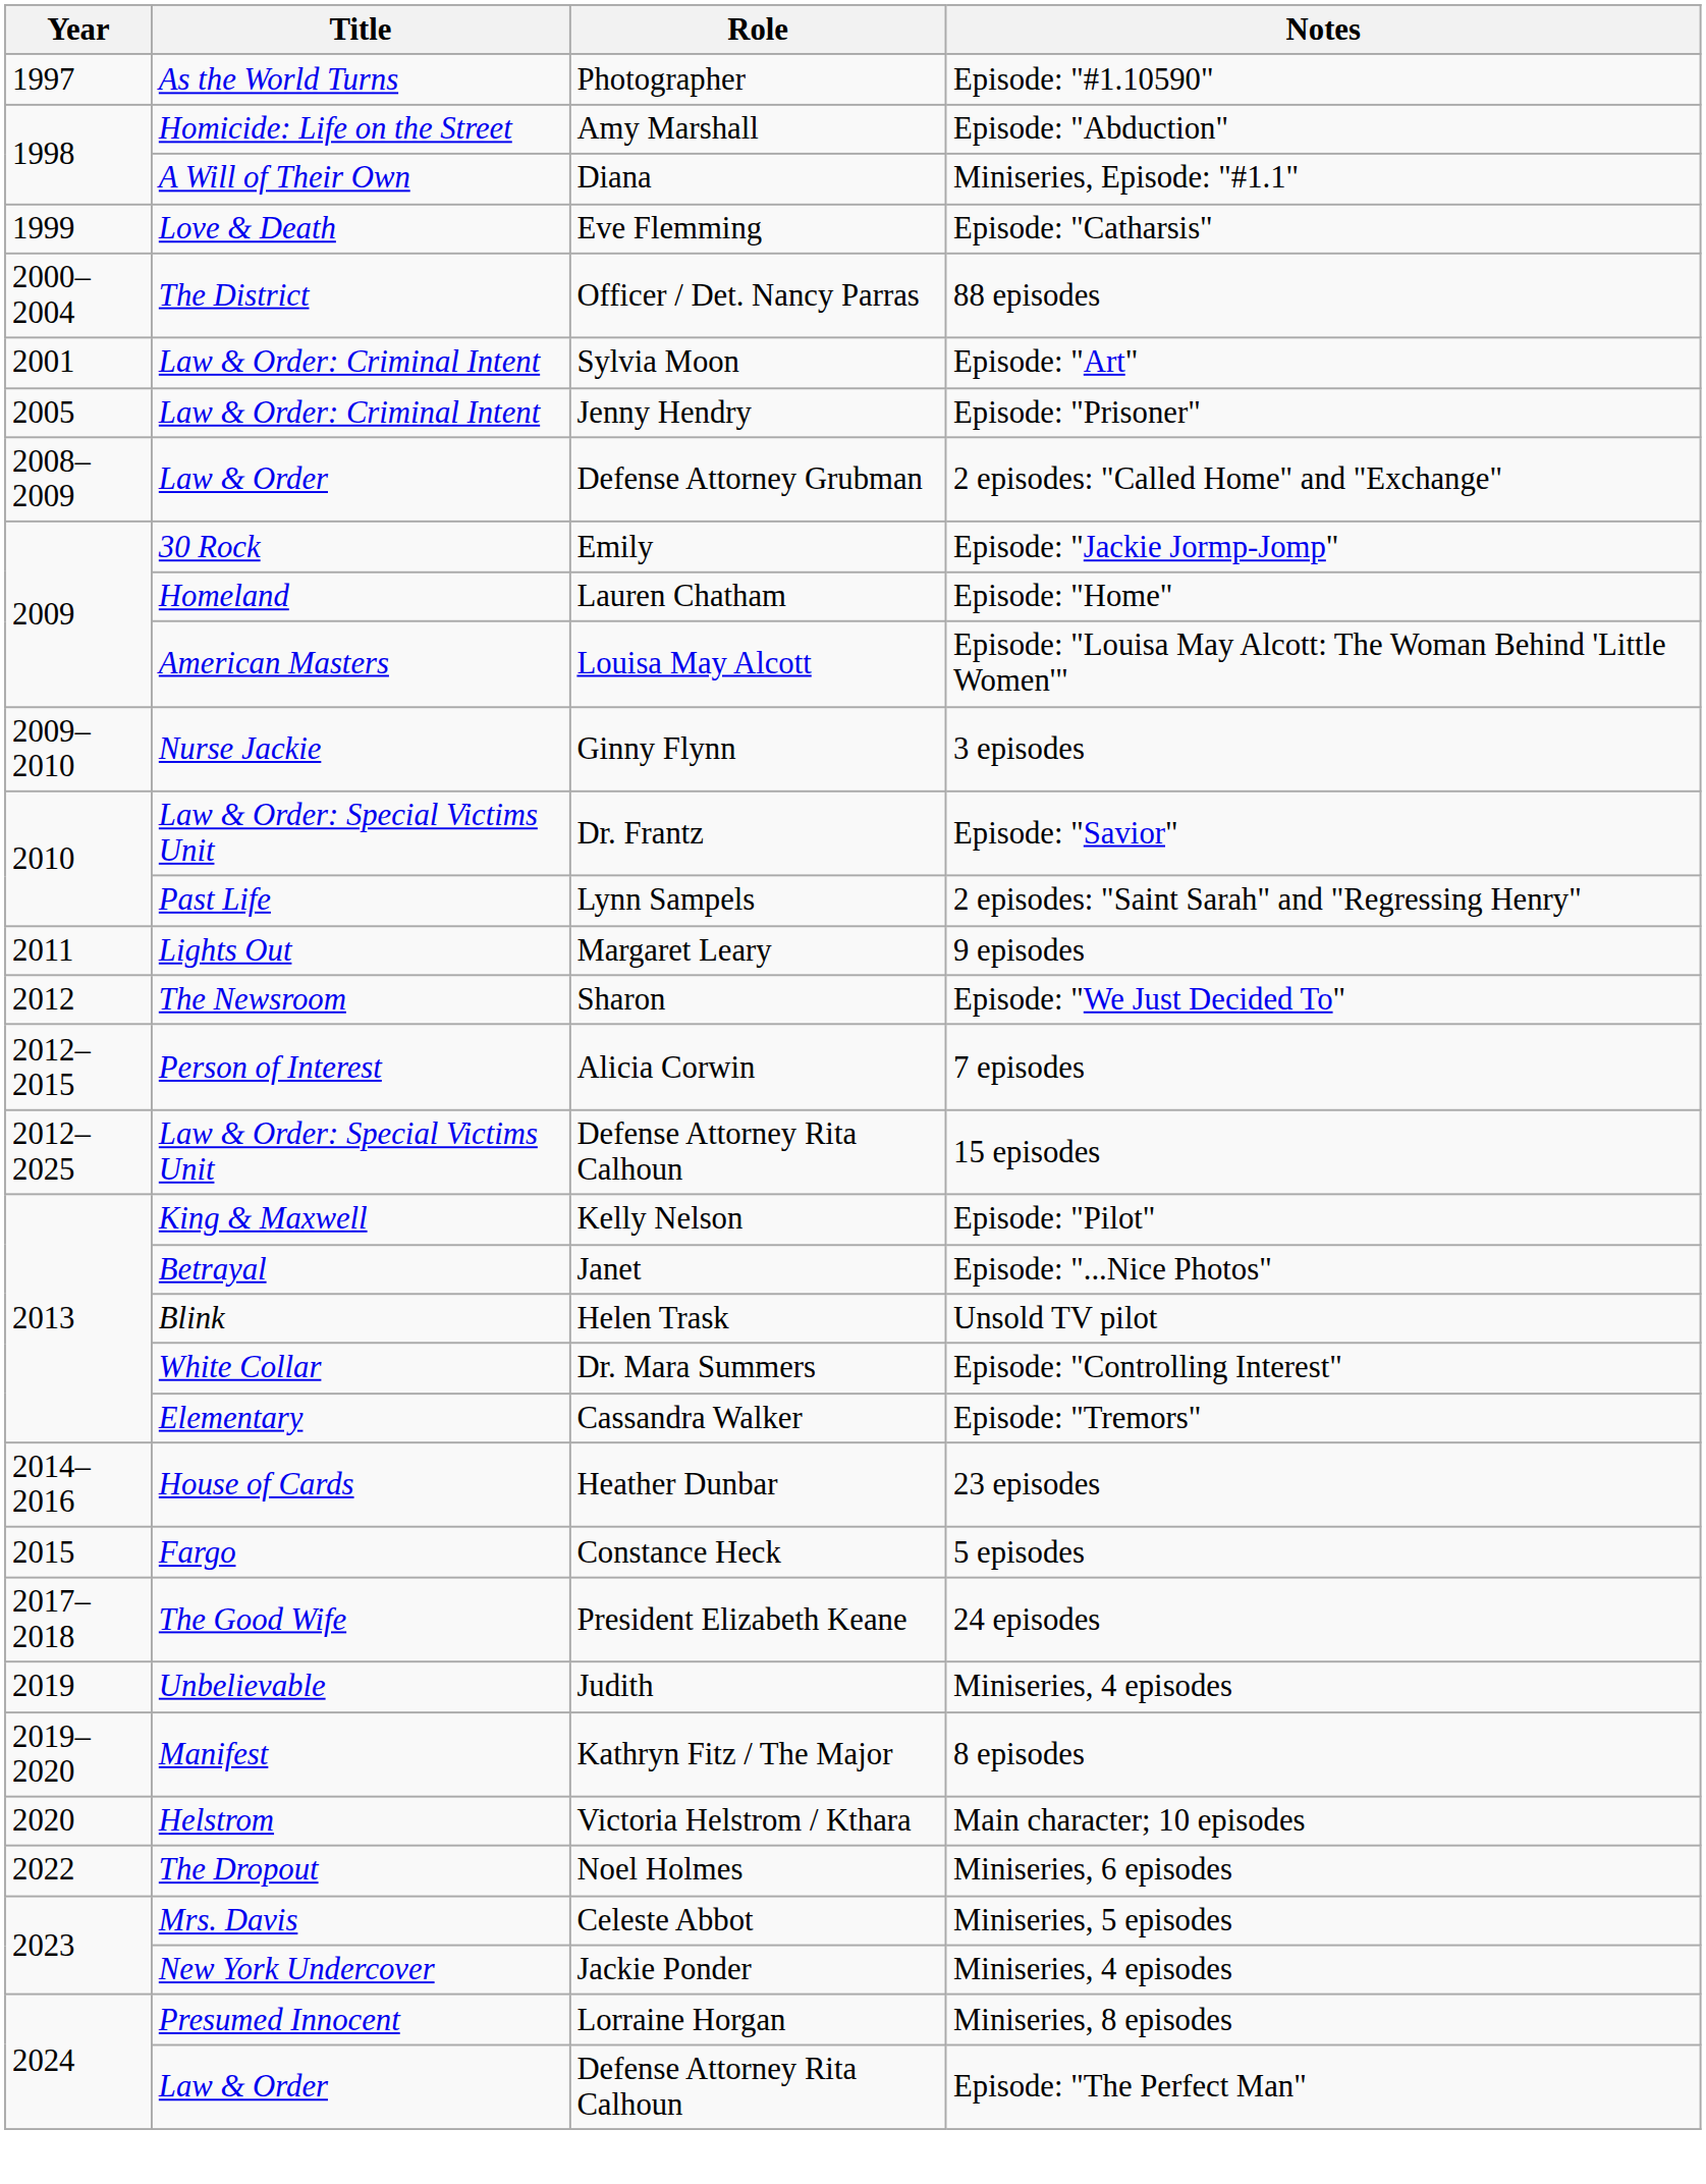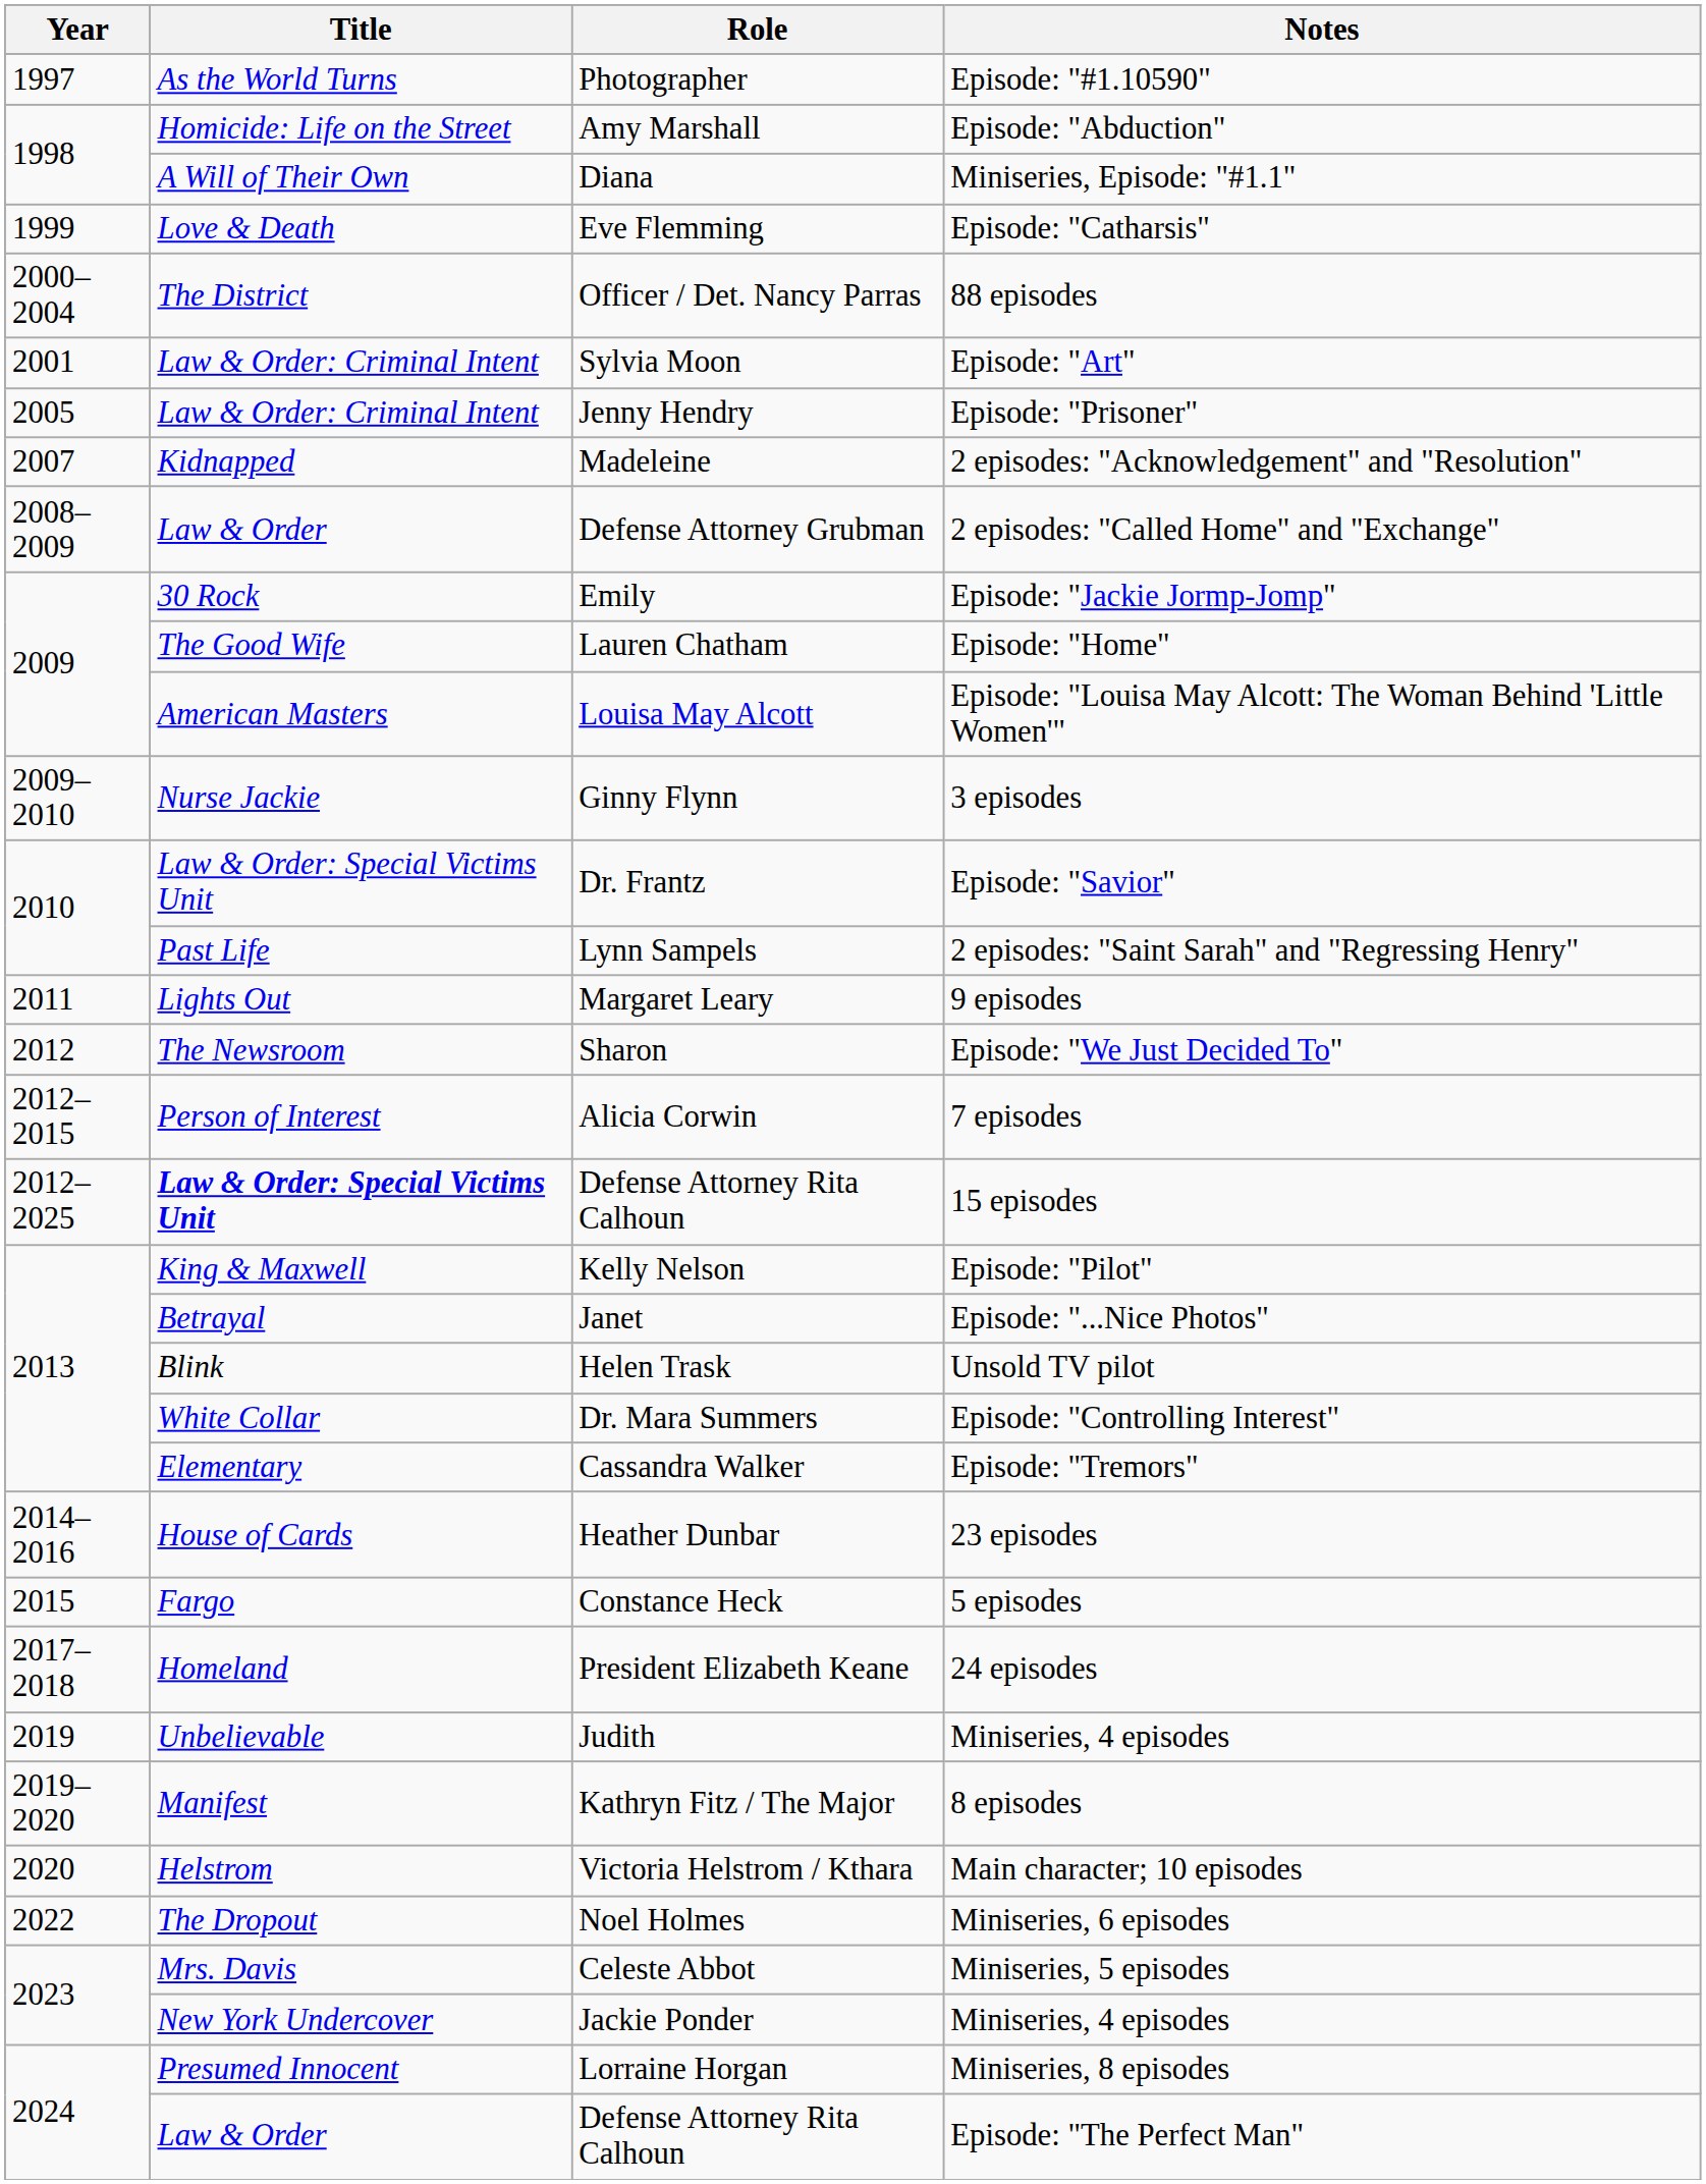+ row: 2007 | Kidnapped | Madeleine | 2 episodes: "Acknowledgement" and "Resolution"
Lauren Chatham | Title: Homeland -> The Good Wife
Defense Attorney Rita Calhoun / 15 episodes | Title: normal -> bold
President Elizabeth Keane | Title: The Good Wife -> Homeland
